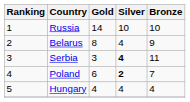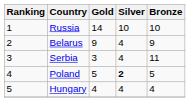Belarus | Gold: 8 -> 9
Serbia | Silver: bold -> normal
Poland | Gold: 6 -> 5
Poland | Bronze: 7 -> 5
